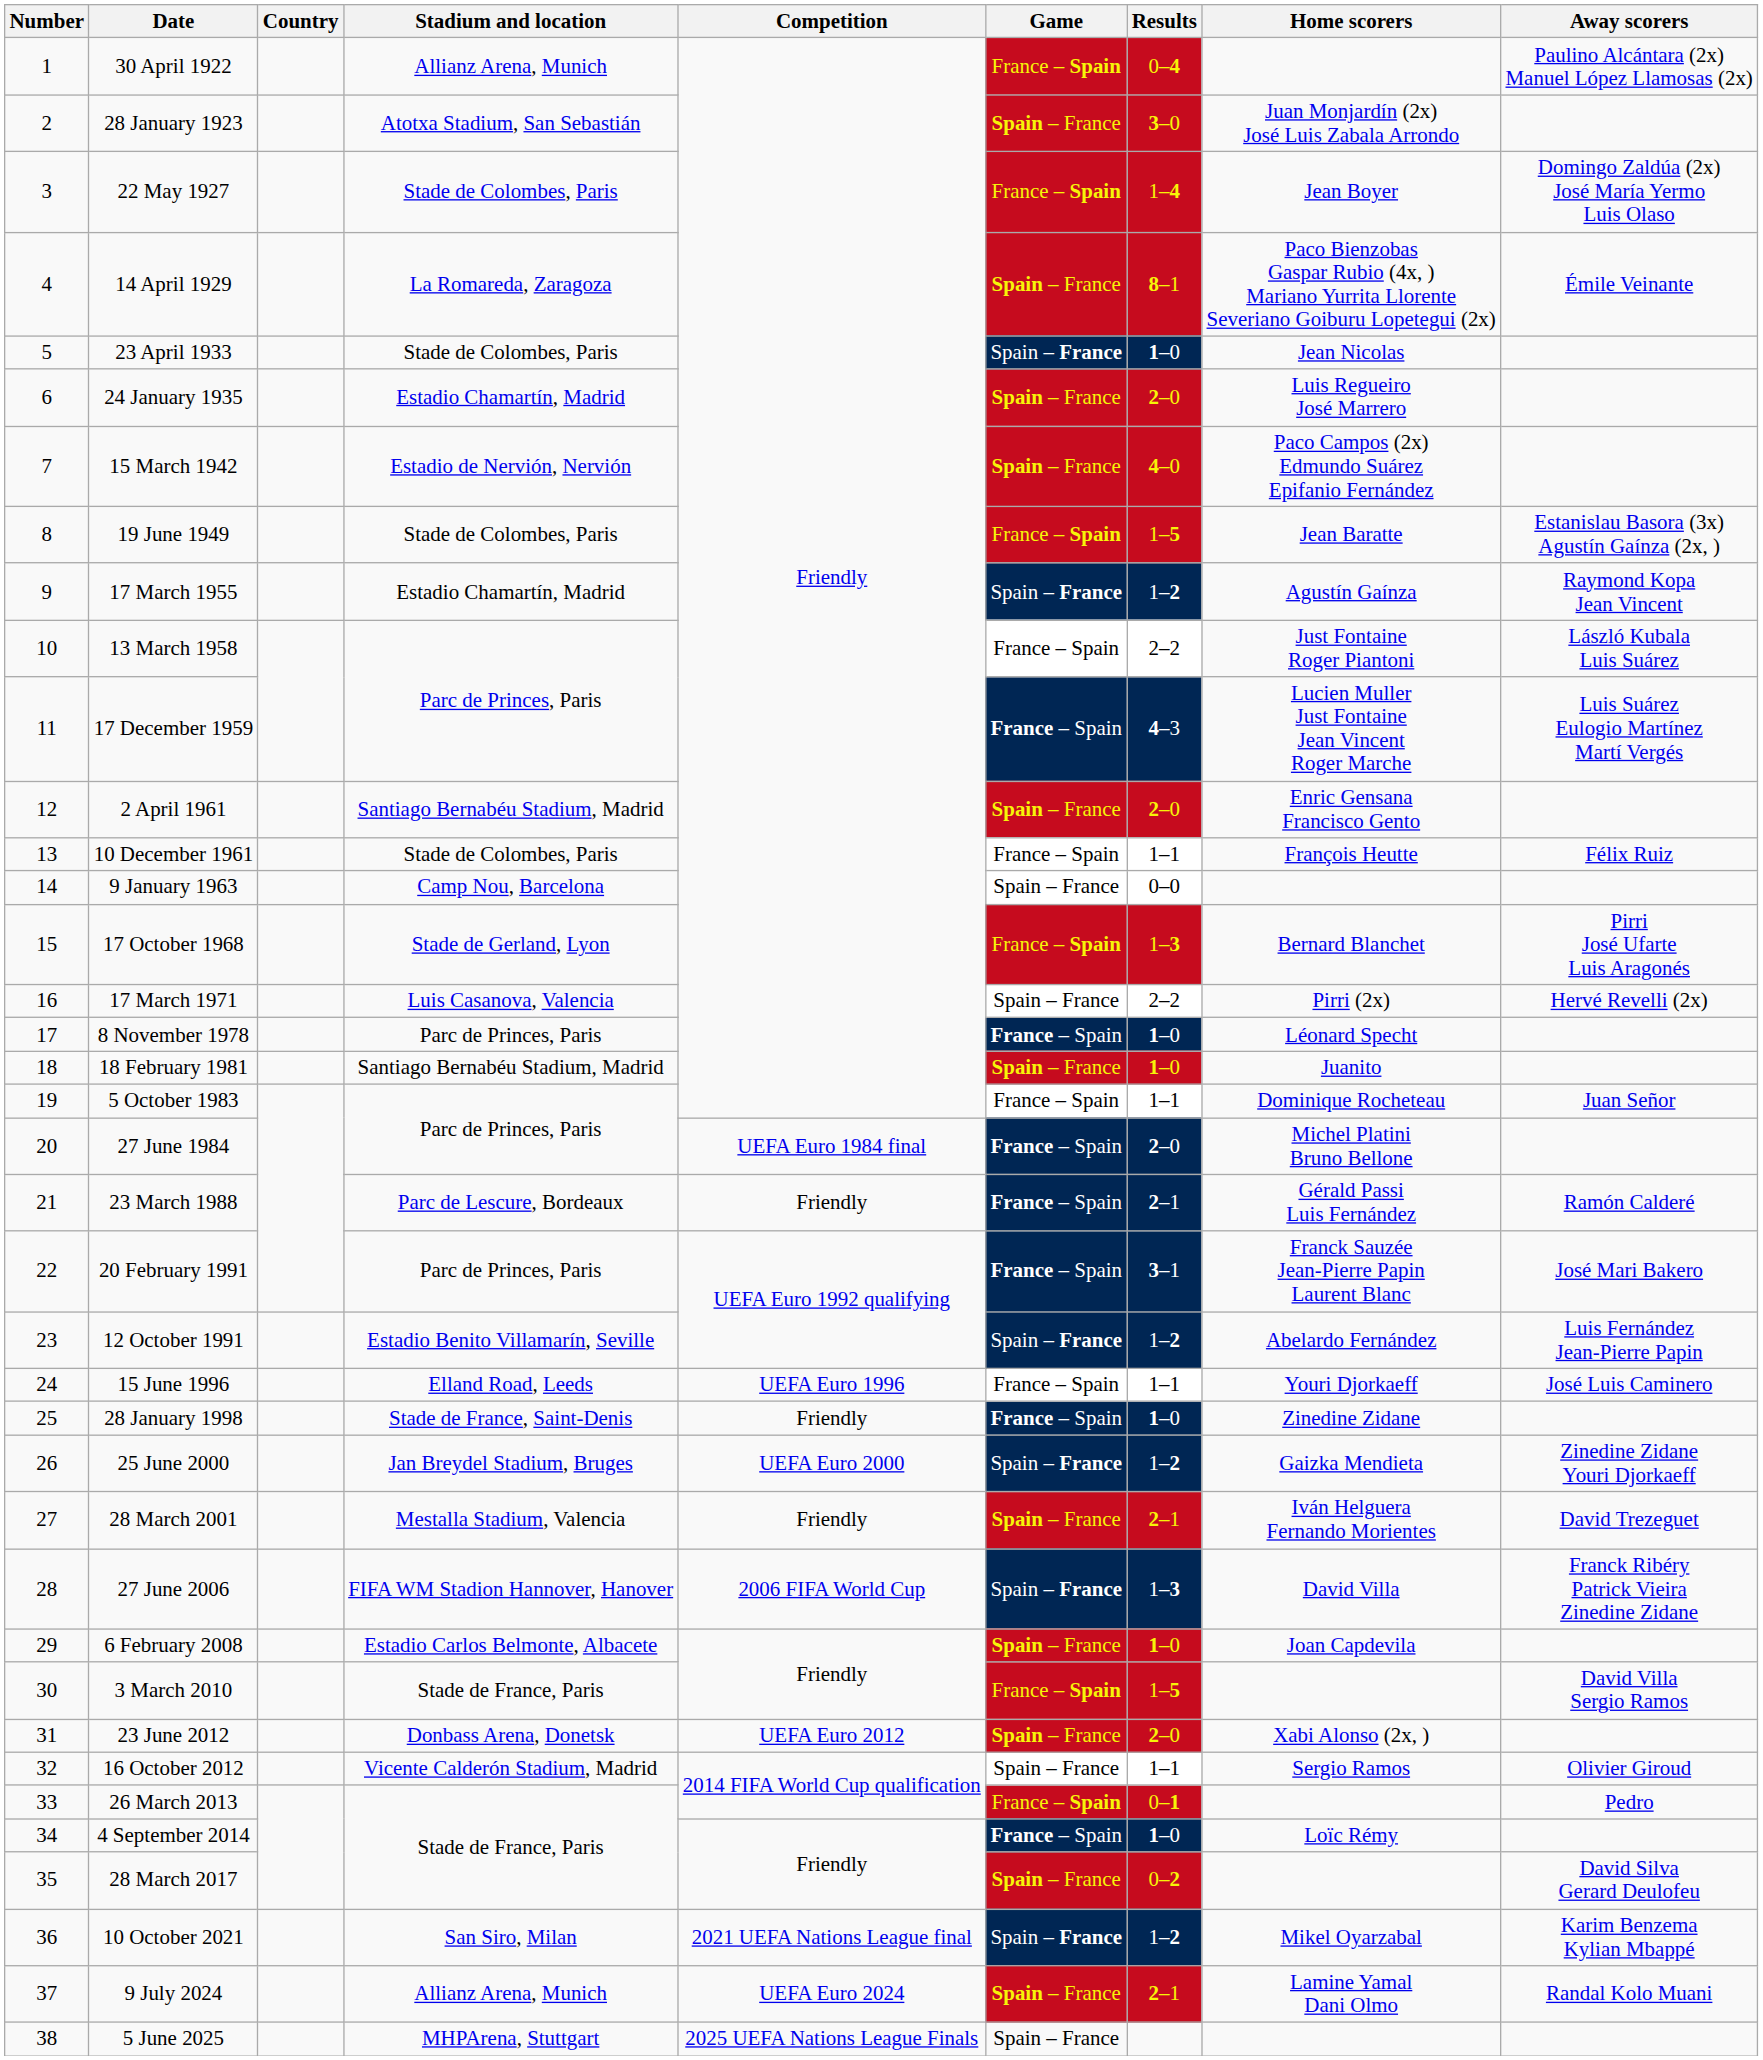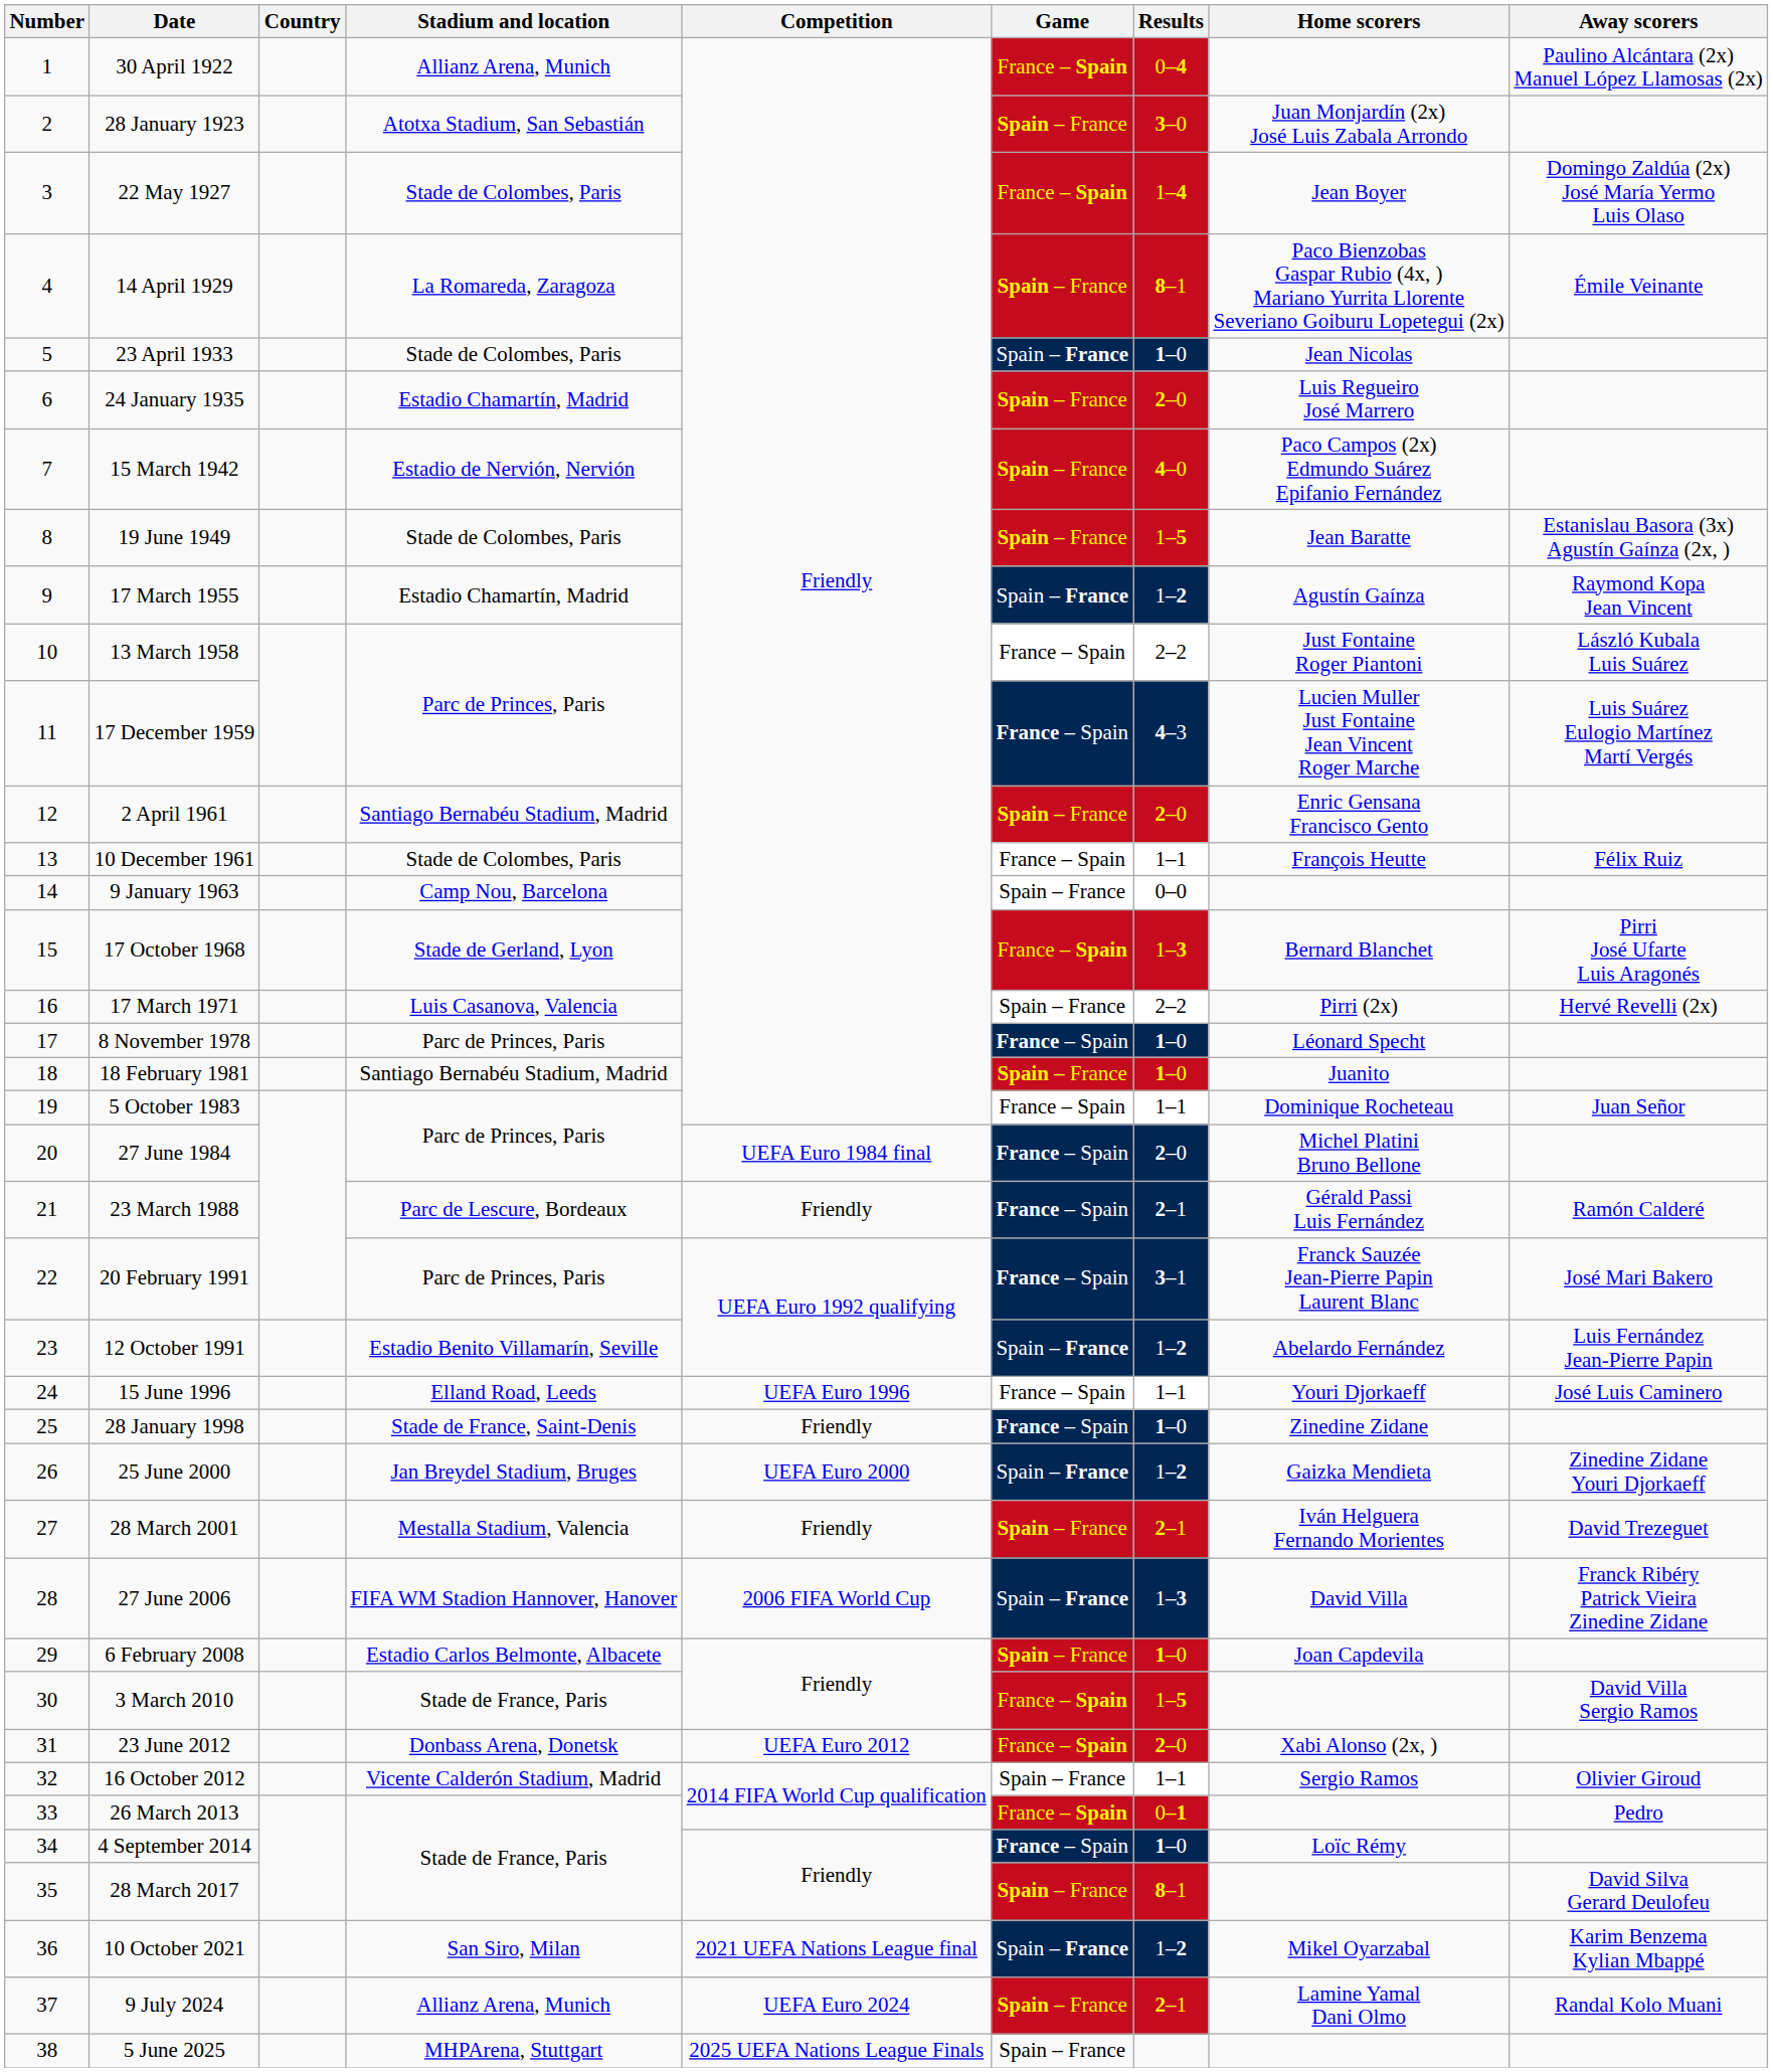19 June 1949 | Game: France – Spain -> Spain – France
23 June 2012 | Game: Spain – France -> France – Spain
28 March 2017 | Results: 0–2 -> 8–1
